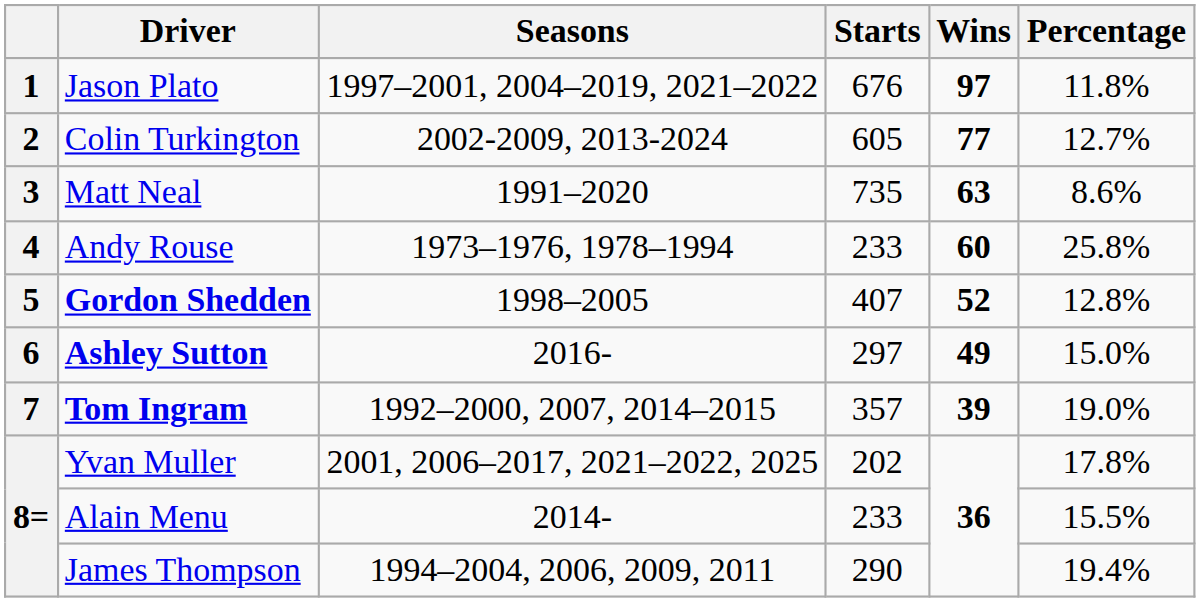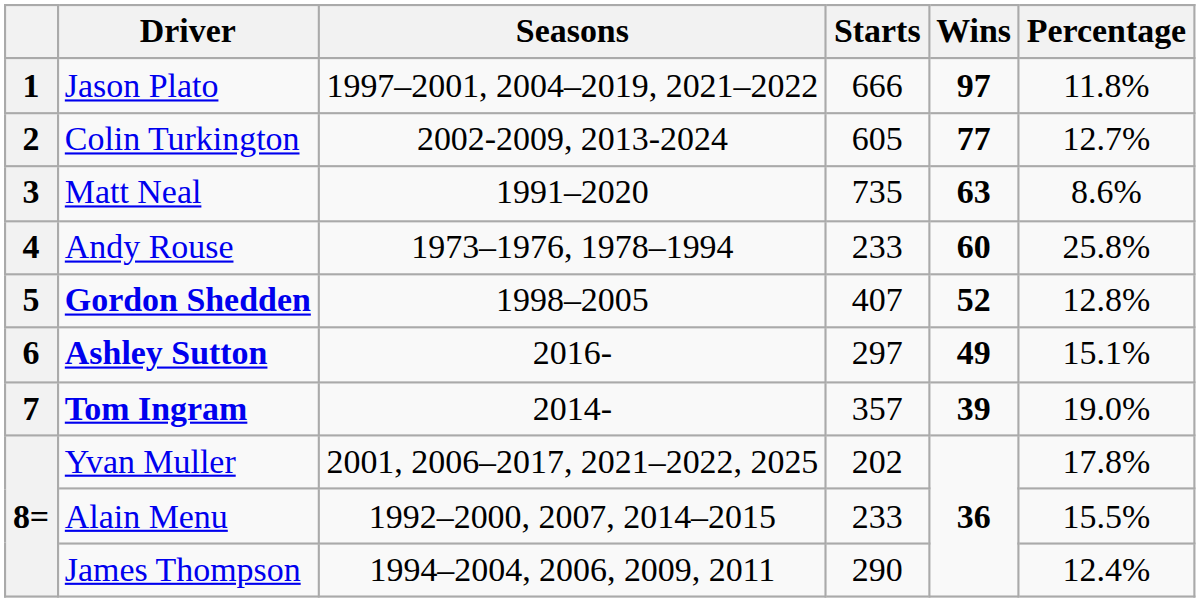Jason Plato | Starts: 676 -> 666
Ashley Sutton | Percentage: 15.0% -> 15.1%
Tom Ingram | Seasons: 1992–2000, 2007, 2014–2015 -> 2014-
Alain Menu | Seasons: 2014- -> 1992–2000, 2007, 2014–2015
James Thompson | Percentage: 19.4% -> 12.4%
